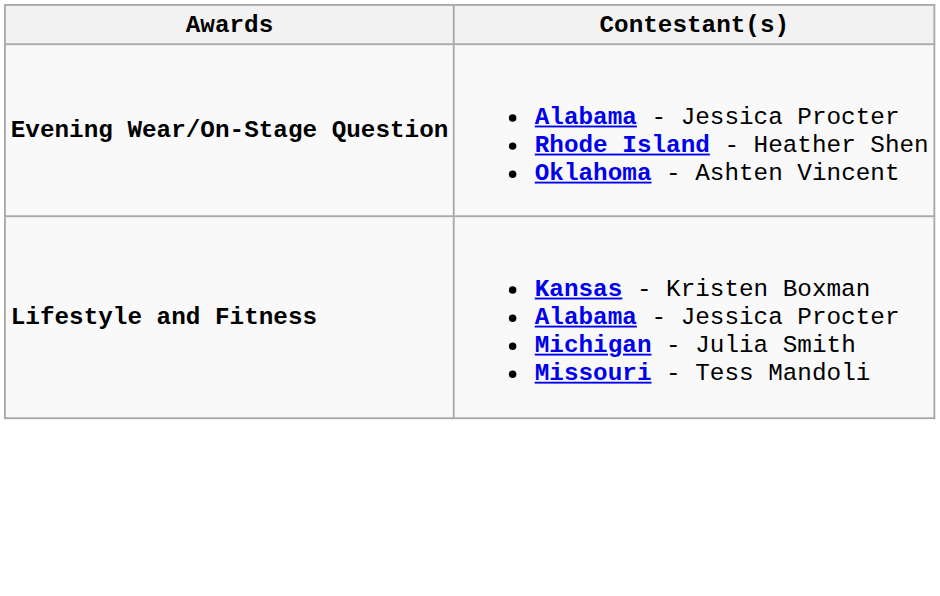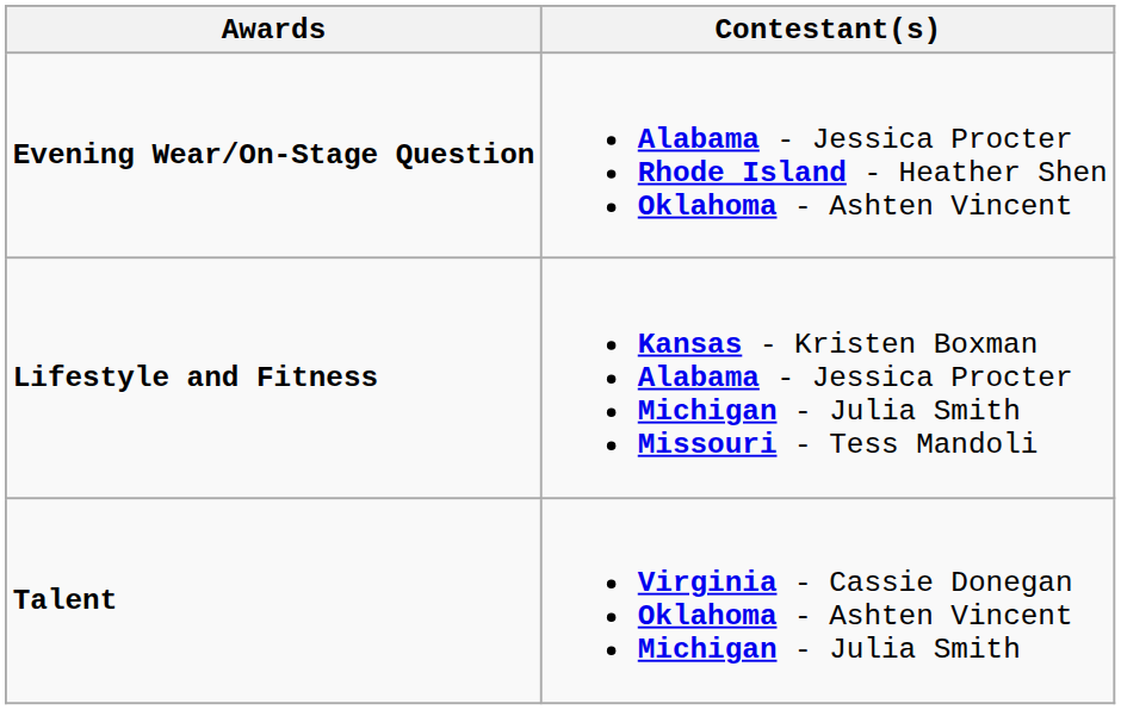+ row: Talent | Virginia - Cassie Donegan Oklahoma - Ashten Vincent Michigan - Julia Smith
